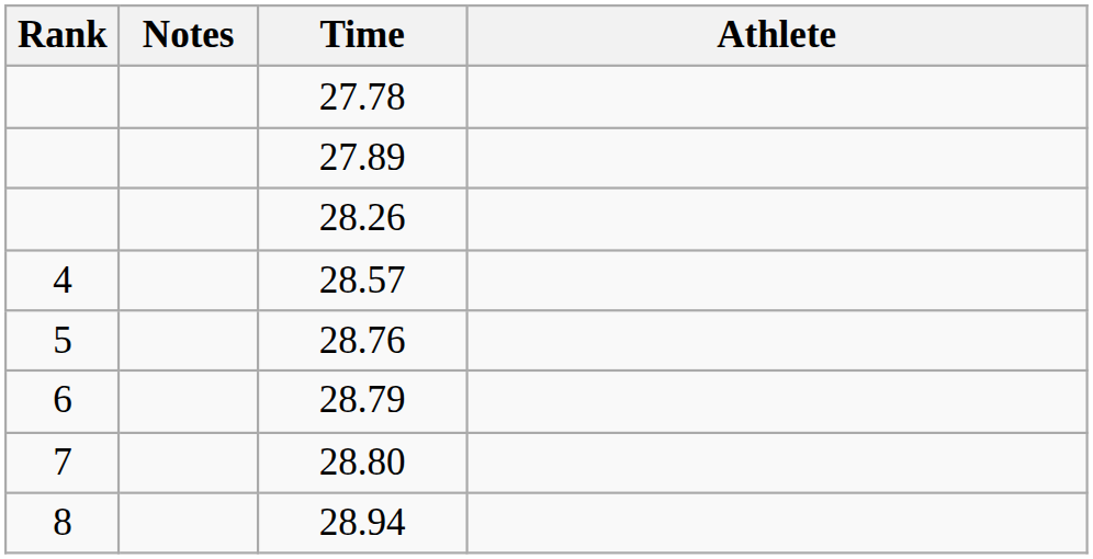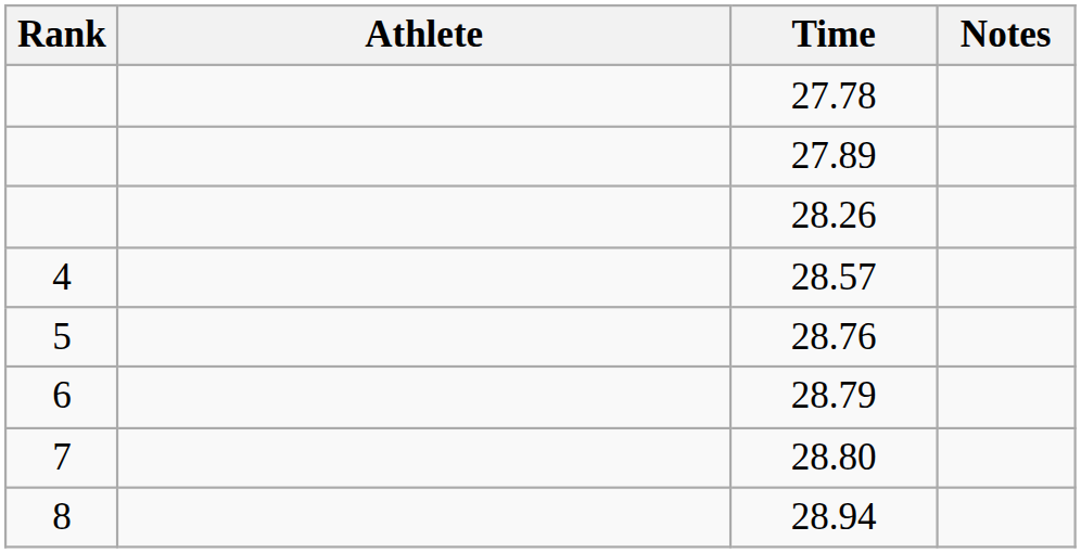columns swapped: Athlete <-> Notes
